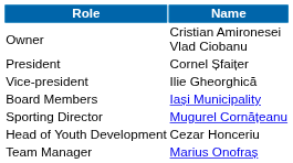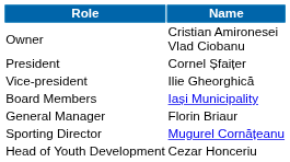+ row: General Manager | Florin Briaur
- row: Team Manager | Marius Onofraș
